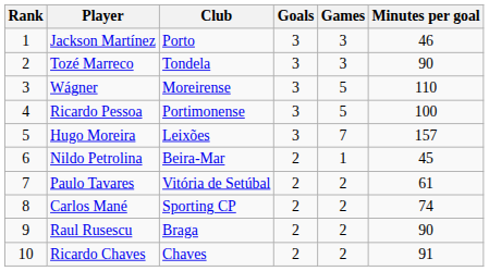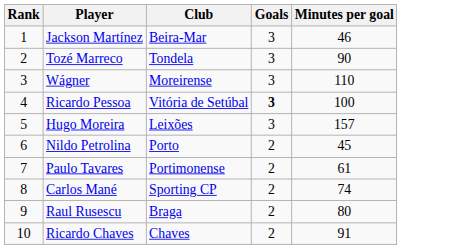- column: Games | 3 | 3 | 5 | 5 | 7 | 1 | 2 | 2 | 2 | 2
Jackson Martínez | Club: Porto -> Beira-Mar
Ricardo Pessoa | Club: Portimonense -> Vitória de Setúbal
Ricardo Pessoa | Goals: normal -> bold
Nildo Petrolina | Club: Beira-Mar -> Porto
Paulo Tavares | Club: Vitória de Setúbal -> Portimonense
Raul Rusescu | Minutes per goal: 90 -> 80
